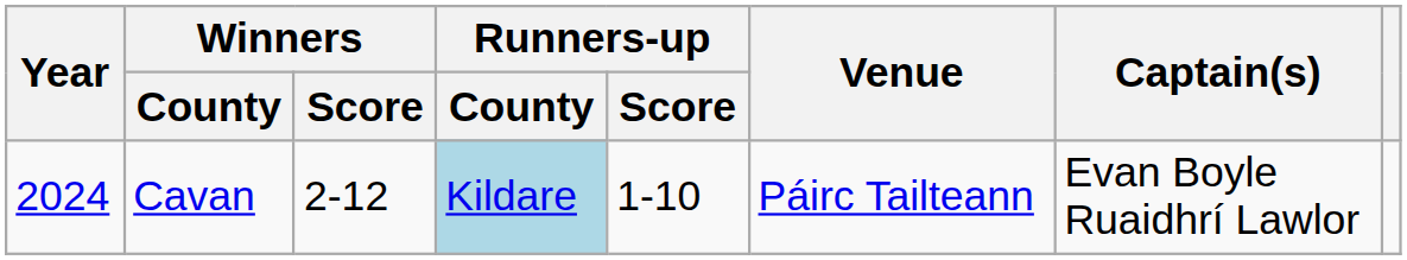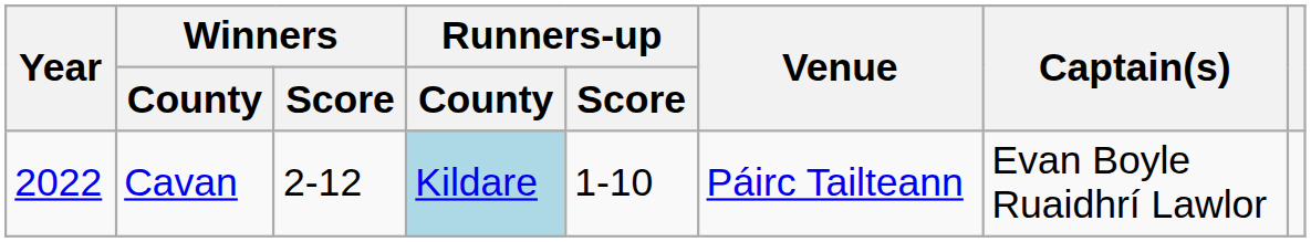Cavan | Year: 2024 -> 2022
